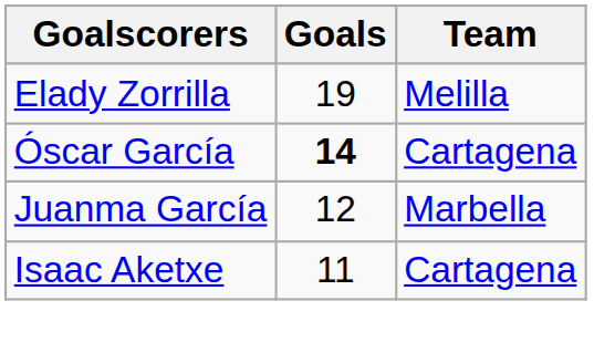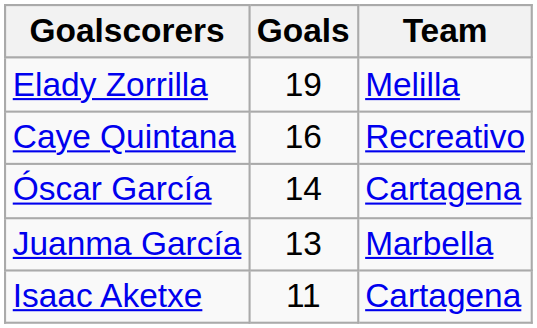+ row: Caye Quintana | 16 | Recreativo
Óscar García | Goals: bold -> normal
Juanma García | Goals: 12 -> 13
